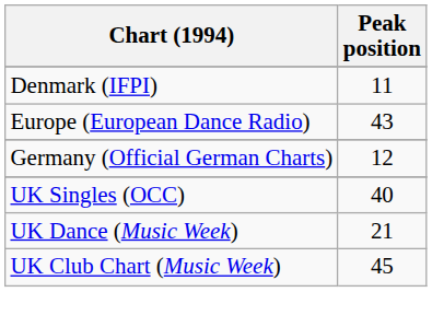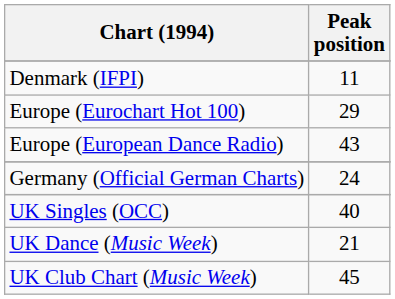+ row: Europe (Eurochart Hot 100) | 29
Germany (Official German Charts) | Peak position: 12 -> 24
